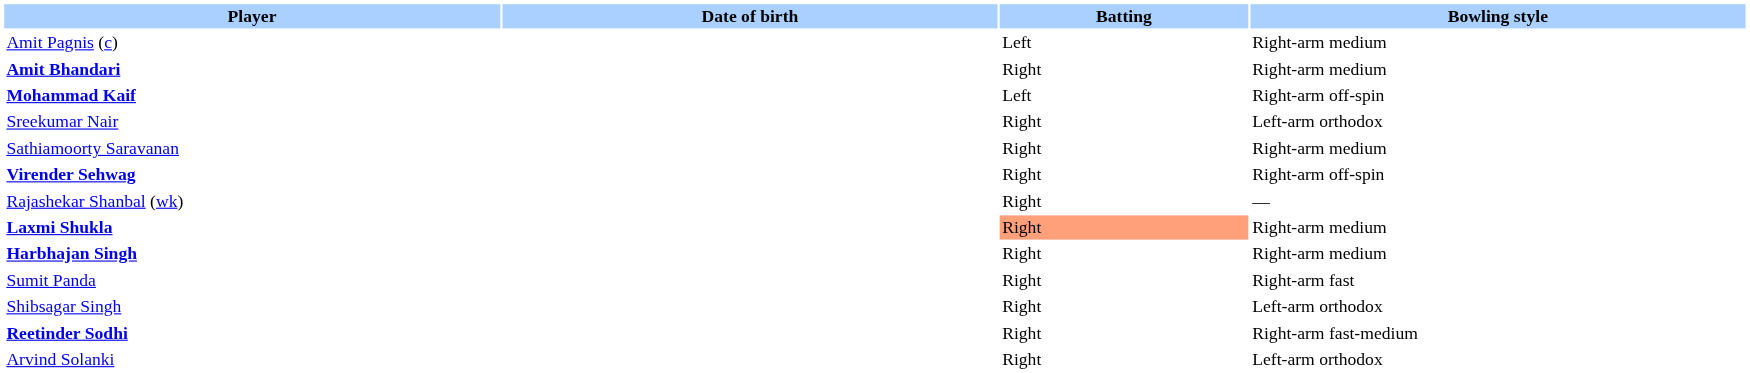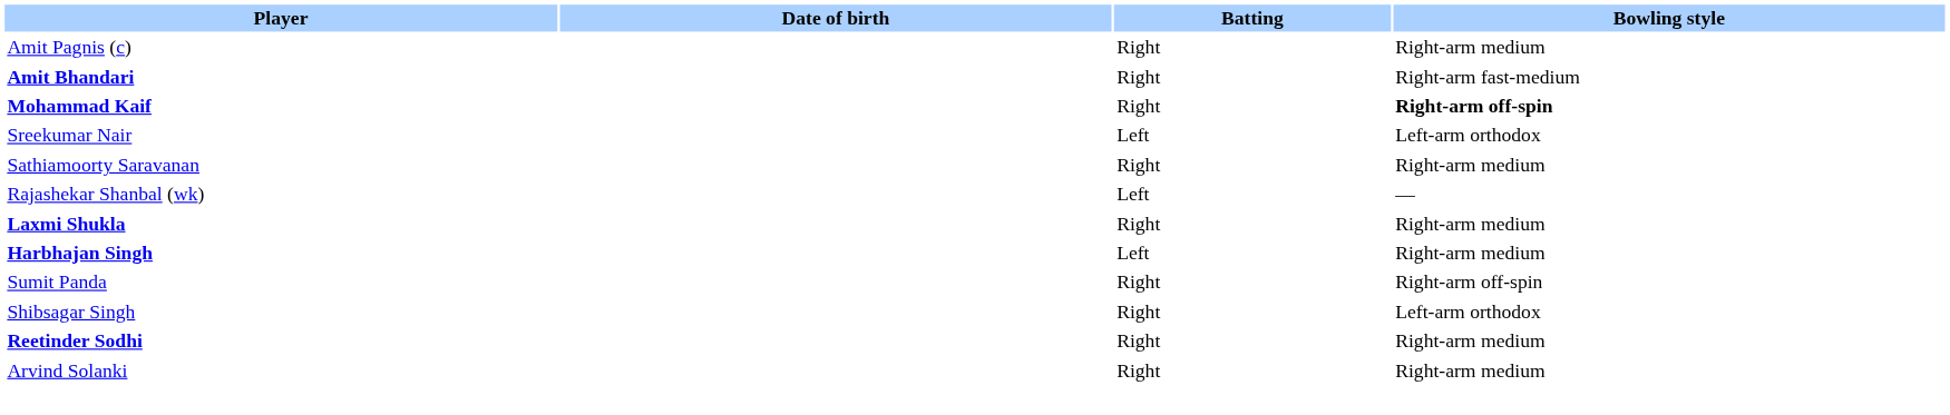Amit Pagnis (c) | Batting: Left -> Right
Amit Bhandari | Bowling style: Right-arm medium -> Right-arm fast-medium
Mohammad Kaif | Batting: Left -> Right
Mohammad Kaif | Bowling style: normal -> bold
Sreekumar Nair | Batting: Right -> Left
- row: Virender Sehwag | Right | Right-arm off-spin
Rajashekar Shanbal (wk) | Batting: Right -> Left
Laxmi Shukla | Batting: lightsalmon background -> no background
Harbhajan Singh | Batting: Right -> Left
Sumit Panda | Bowling style: Right-arm fast -> Right-arm off-spin
Reetinder Sodhi | Bowling style: Right-arm fast-medium -> Right-arm medium
Arvind Solanki | Bowling style: Left-arm orthodox -> Right-arm medium
